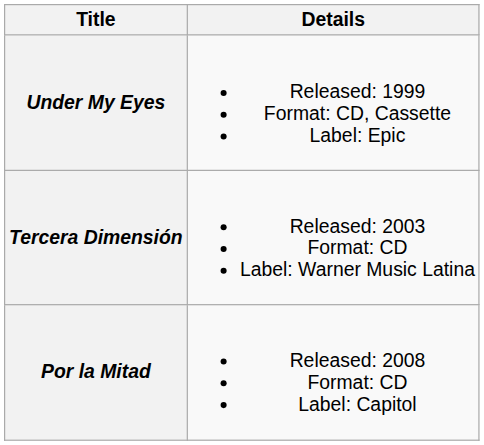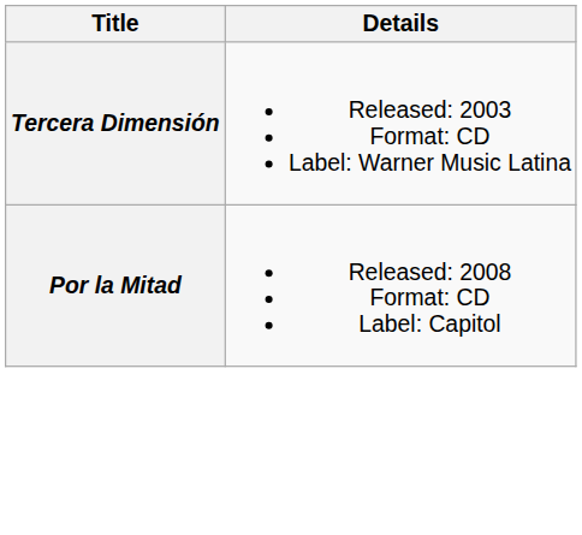- row: Under My Eyes | Released: 1999 Format: CD, Cassette Label: Epic
